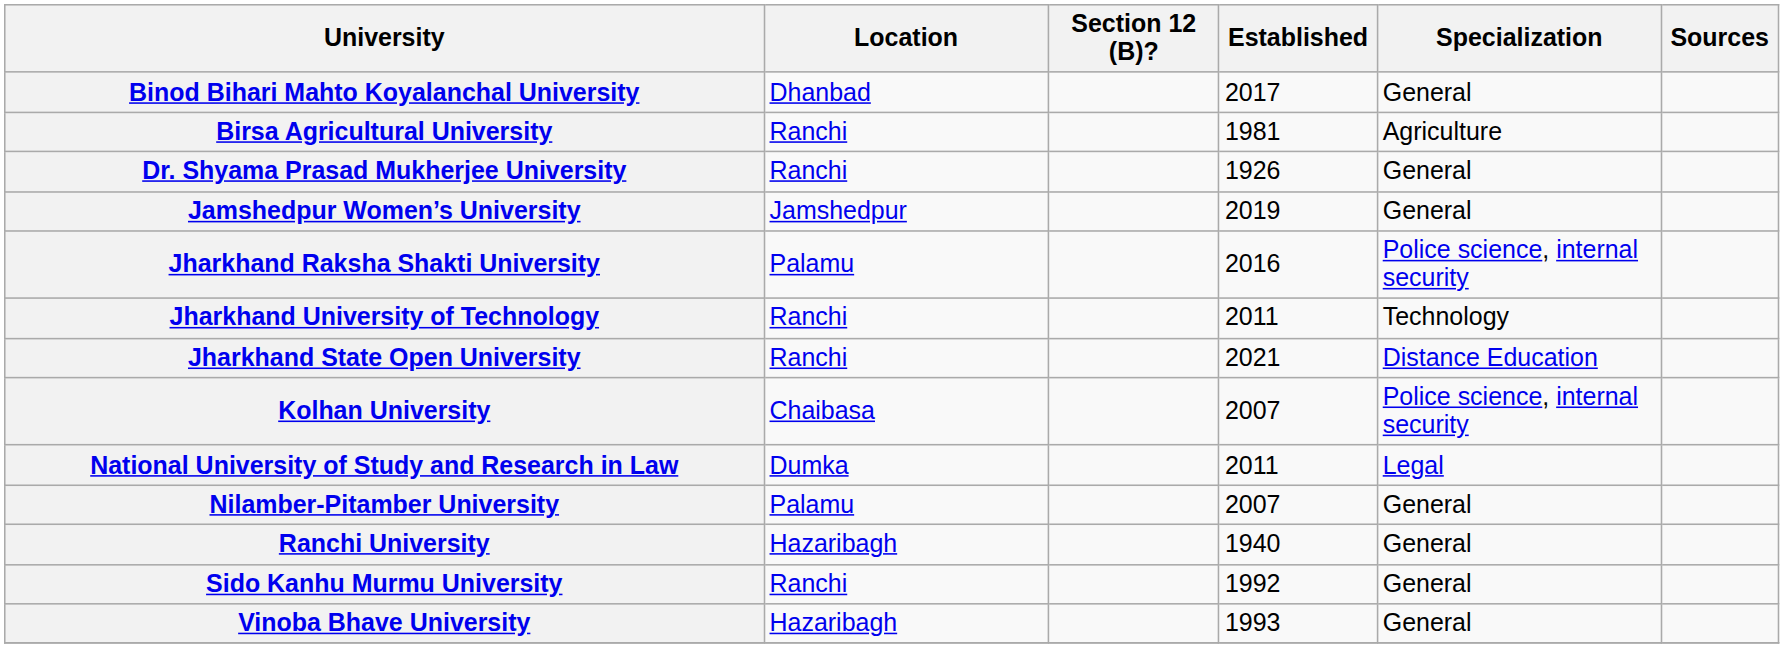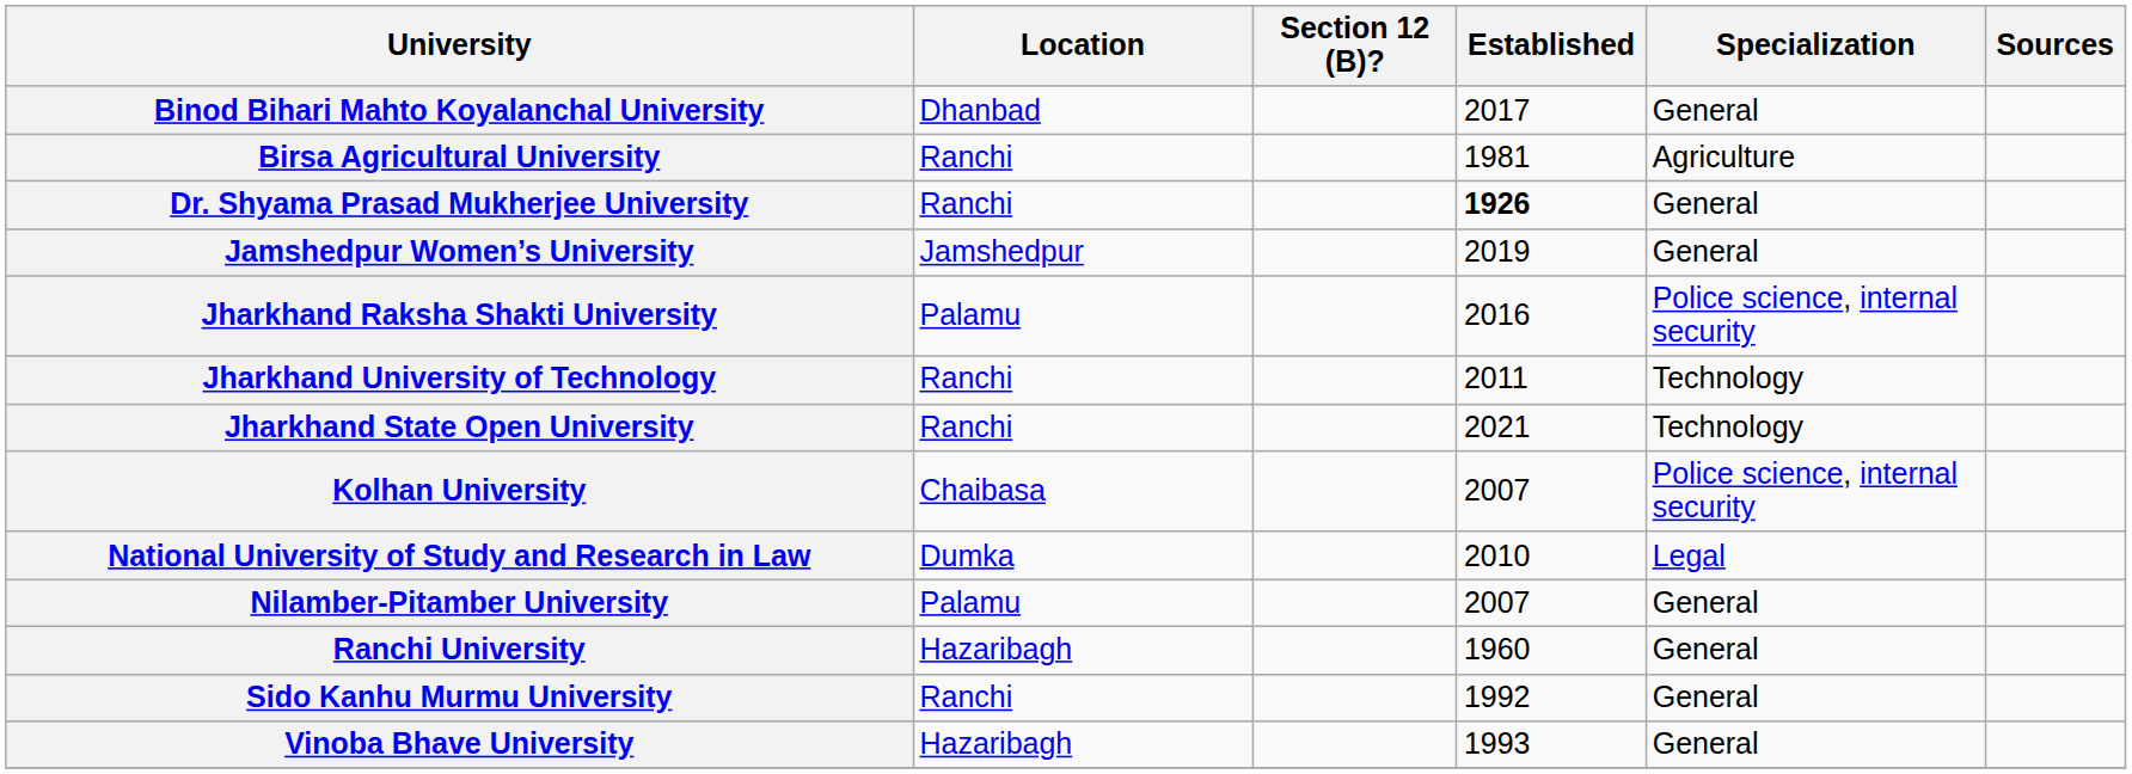Dr. Shyama Prasad Mukherjee University | Established: normal -> bold
Jharkhand State Open University | Specialization: Distance Education -> Technology
National University of Study and Research in Law | Established: 2011 -> 2010
Ranchi University | Established: 1940 -> 1960
